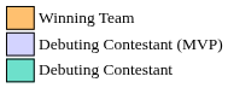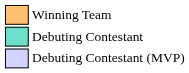rows swapped: Debuting Contestant <-> Debuting Contestant (MVP)
